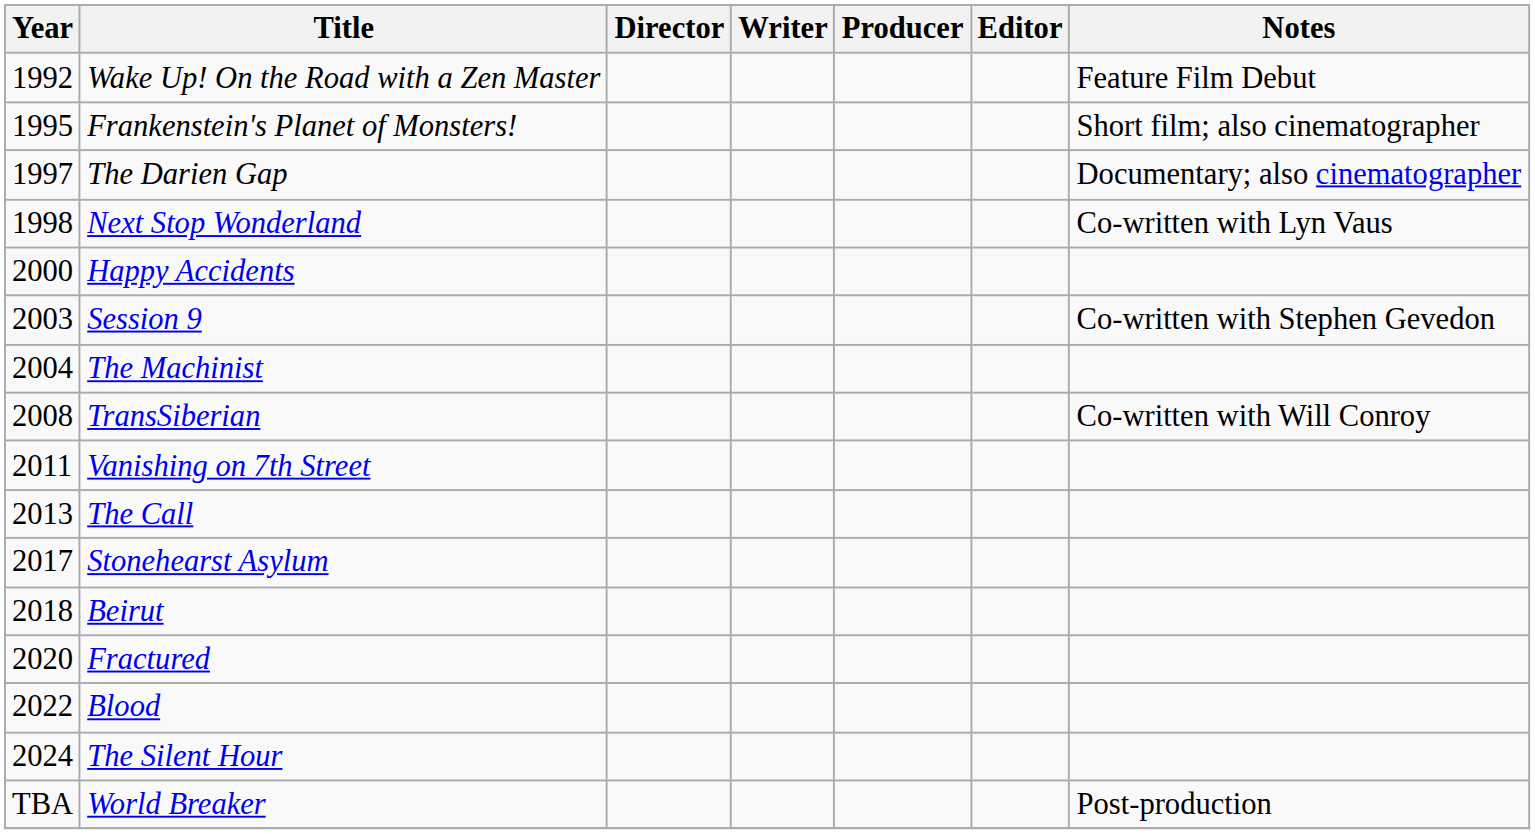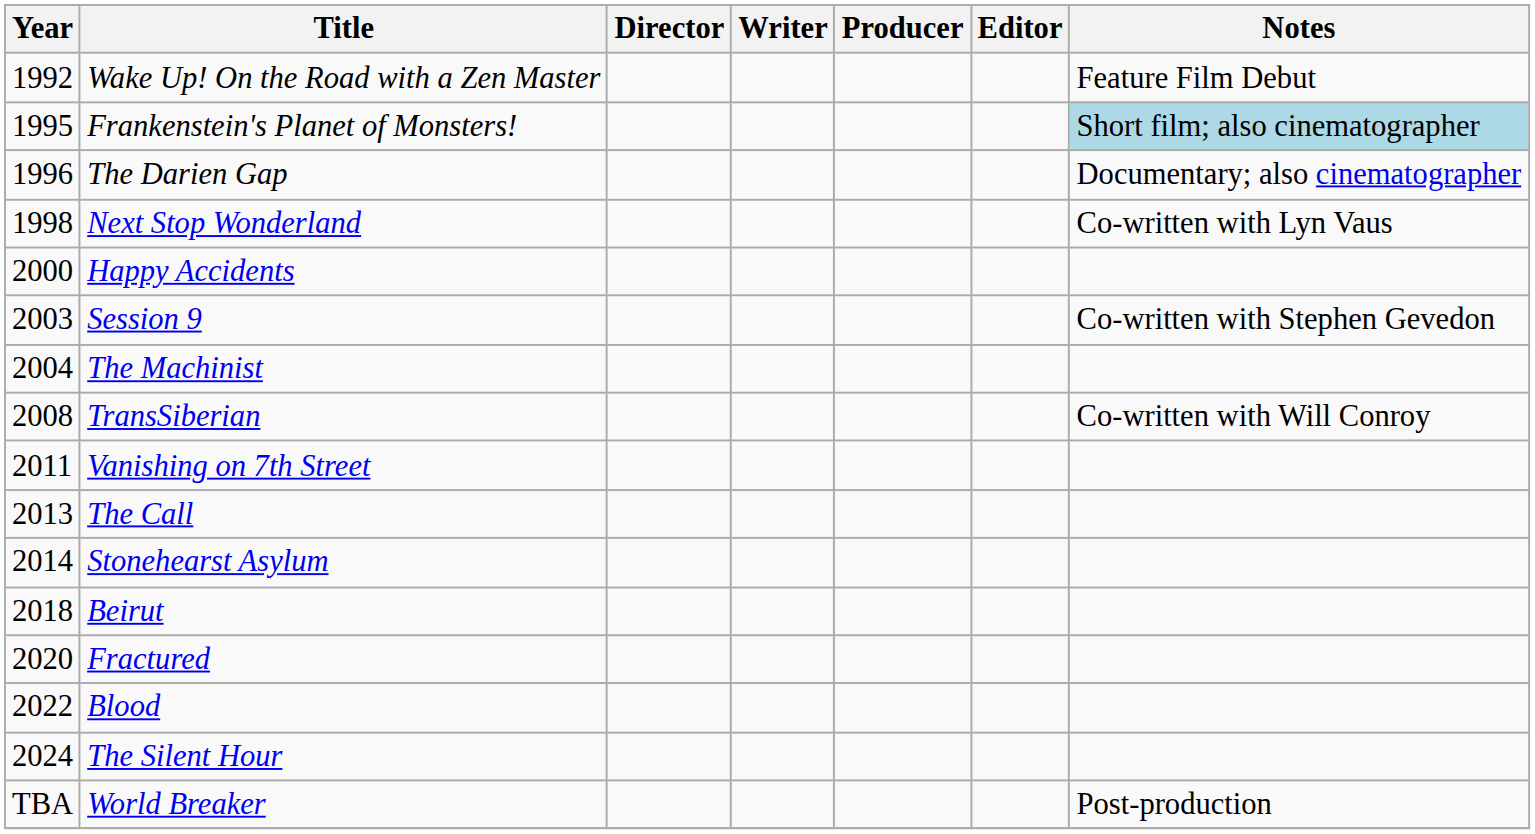Frankenstein's Planet of Monsters! | Notes: no background -> lightblue background
The Darien Gap | Year: 1997 -> 1996
Stonehearst Asylum | Year: 2017 -> 2014
